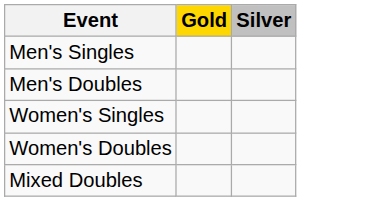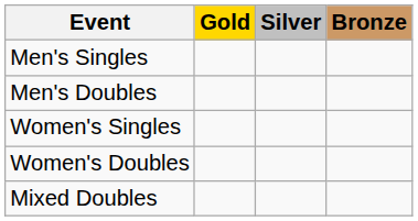+ column: Bronze
